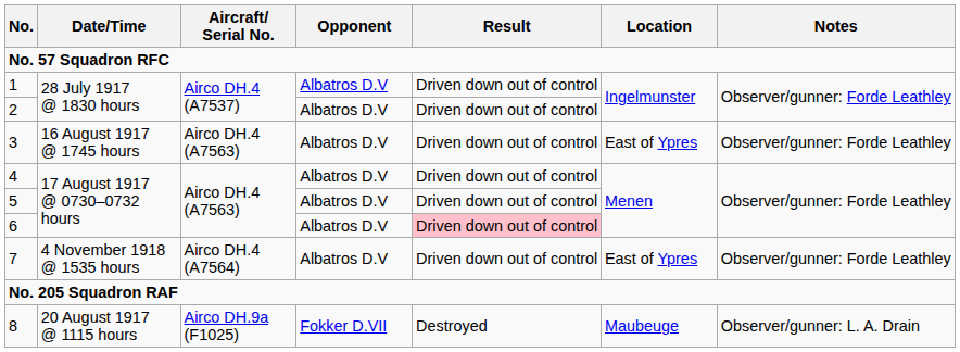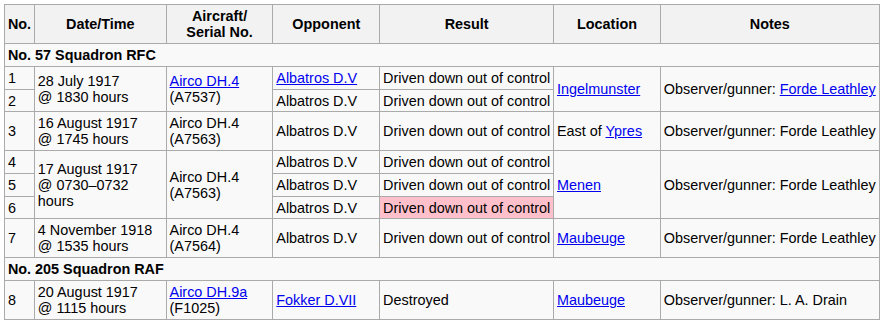7 | Location: East of Ypres -> Maubeuge
